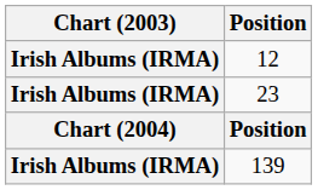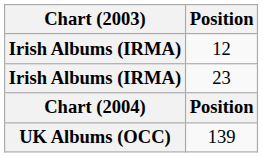139 | Chart (2003): Irish Albums (IRMA) -> UK Albums (OCC)
